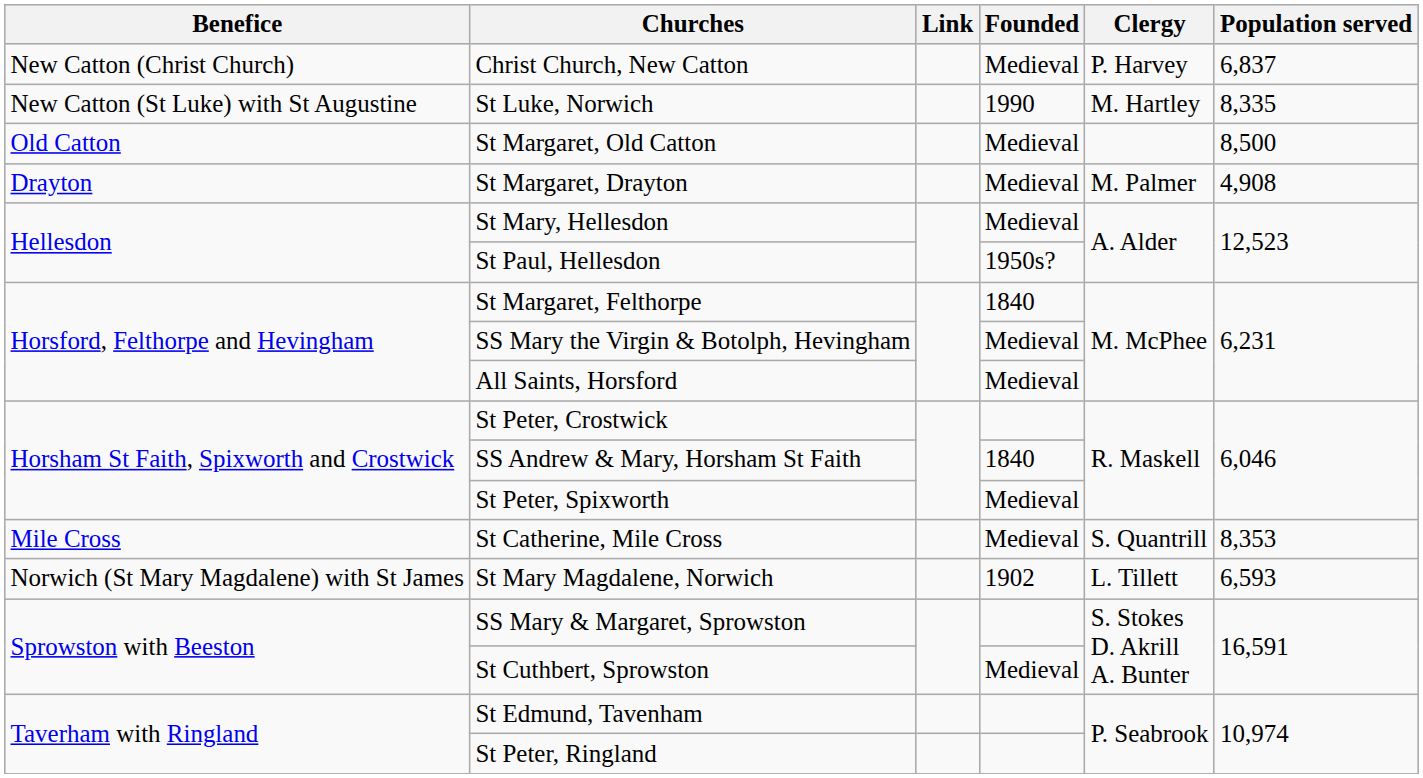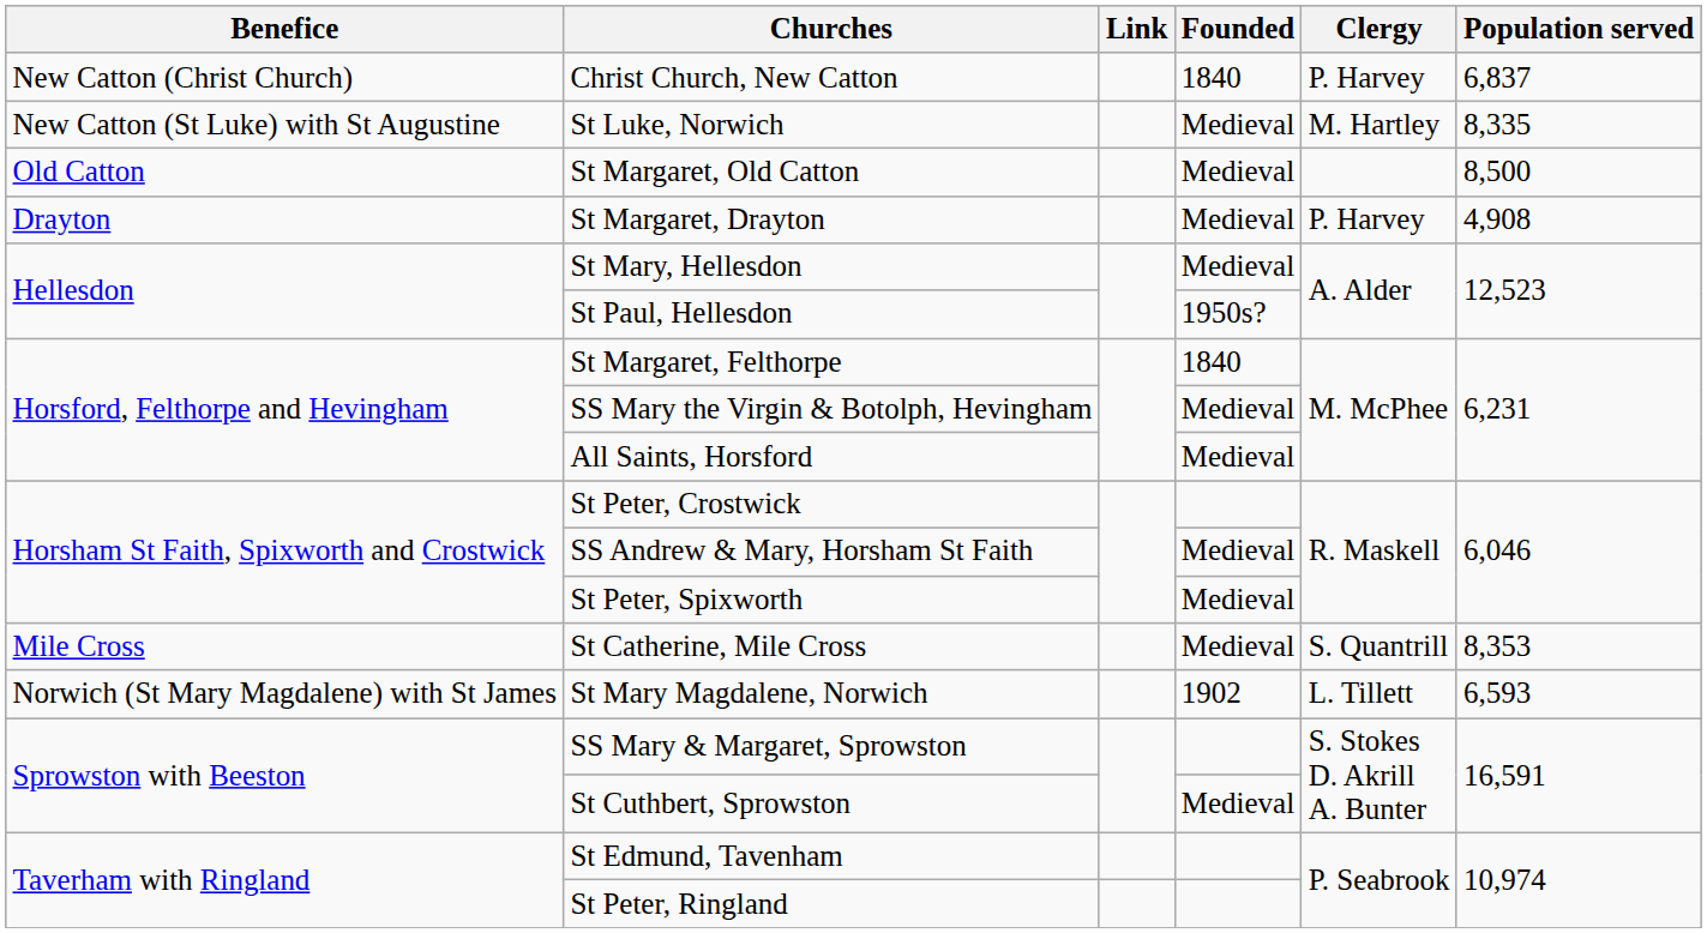Christ Church, New Catton | Founded: Medieval -> 1840
St Luke, Norwich | Founded: 1990 -> Medieval
St Margaret, Drayton | Clergy: M. Palmer -> P. Harvey
SS Andrew & Mary, Horsham St Faith | Founded: 1840 -> Medieval
